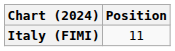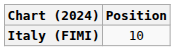Italy (FIMI) | Position: 11 -> 10
